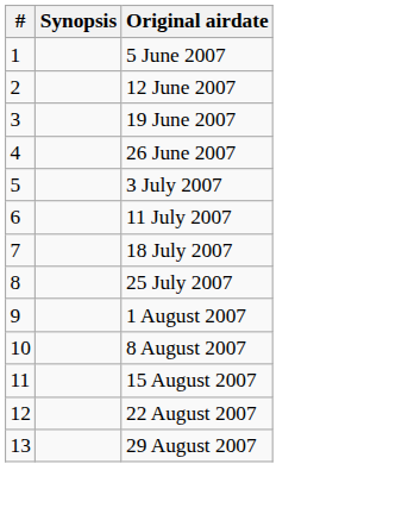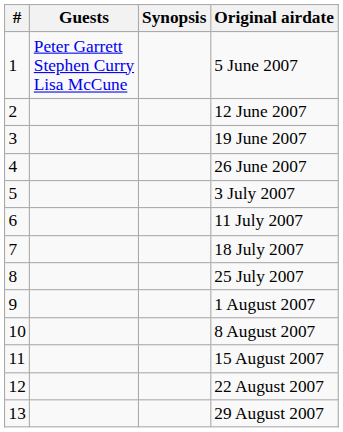+ column: Guests | Peter Garrett Stephen Curry Lisa McCune
